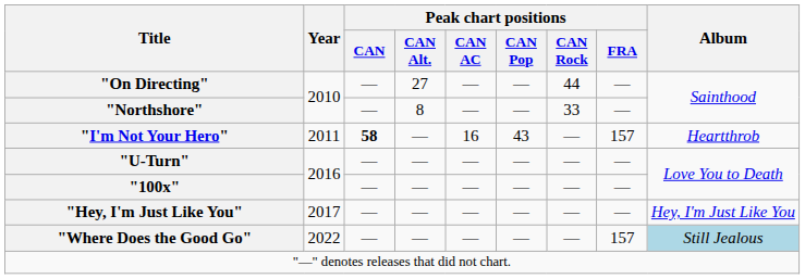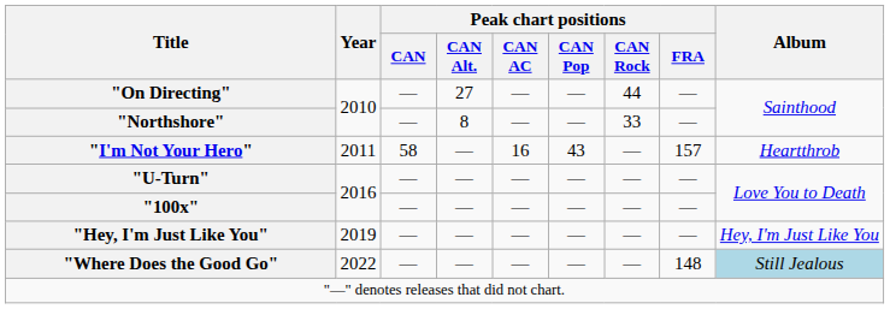"I'm Not Your Hero" | Peak chart positions / CAN: bold -> normal
"Hey, I'm Just Like You" | Year: 2017 -> 2019
"Where Does the Good Go" | Peak chart positions / FRA: 157 -> 148
